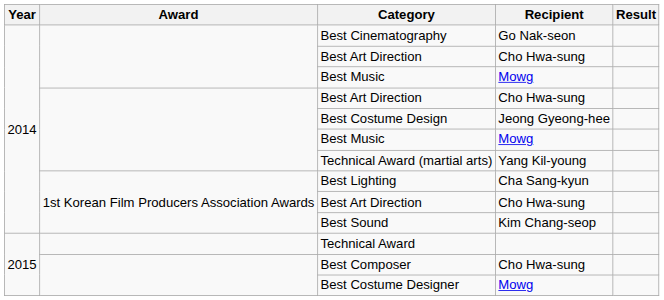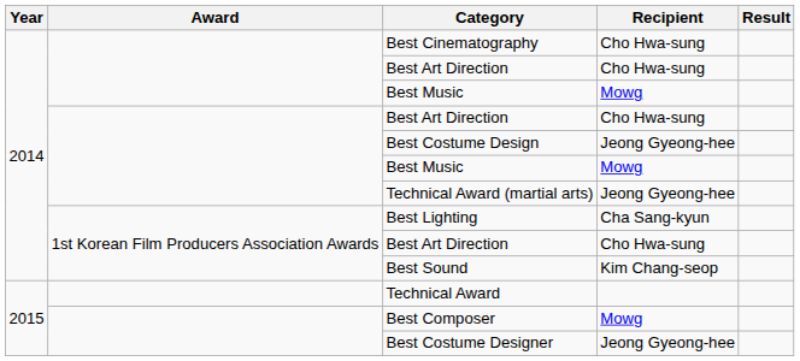Best Cinematography | Recipient: Go Nak-seon -> Cho Hwa-sung
Technical Award (martial arts) | Recipient: Yang Kil-young -> Jeong Gyeong-hee
Best Composer | Recipient: Cho Hwa-sung -> Mowg
Best Costume Designer | Recipient: Mowg -> Jeong Gyeong-hee
